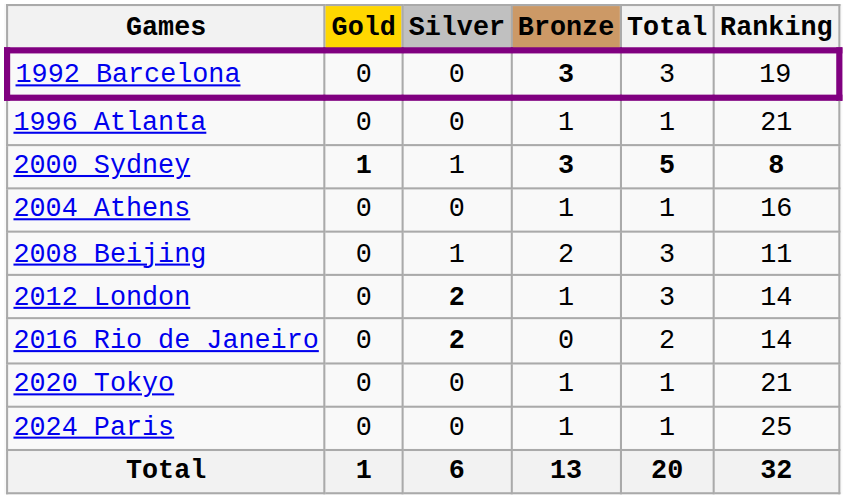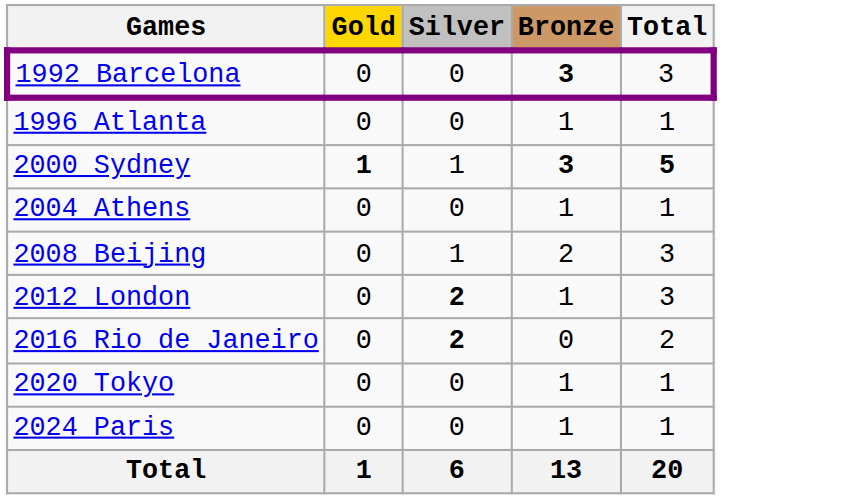- column: Ranking | 19 | 21 | 8 | 16 | 11 | 14 | 14 | 21 | 25 | 32
